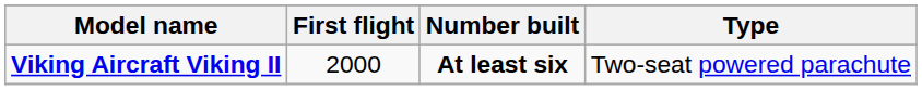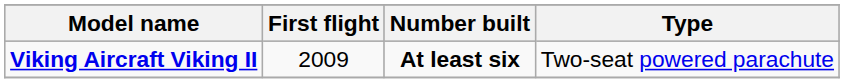Viking Aircraft Viking II | First flight: 2000 -> 2009
